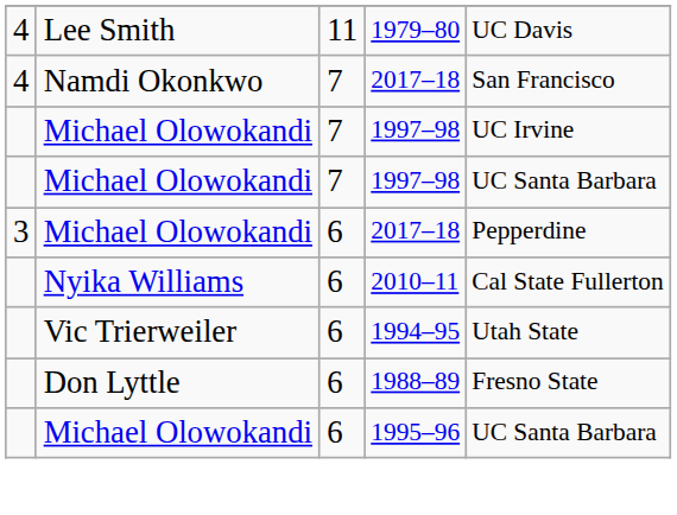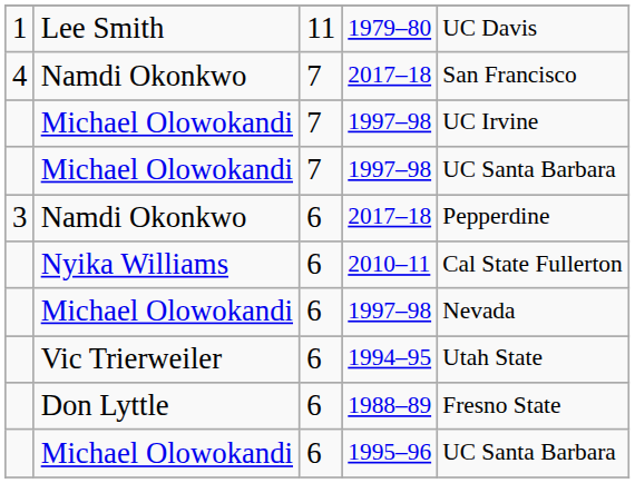1979–80 | column 1: 4 -> 1
6 / 2017–18 | column 2: Michael Olowokandi -> Namdi Okonkwo
+ row: Michael Olowokandi | 6 | 1997–98 | Nevada
